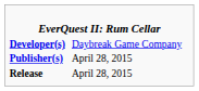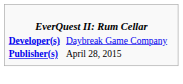- row: Release | April 28, 2015
